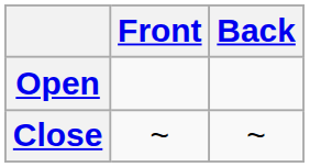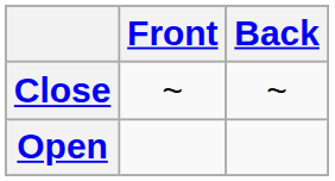rows swapped: Close <-> Open
